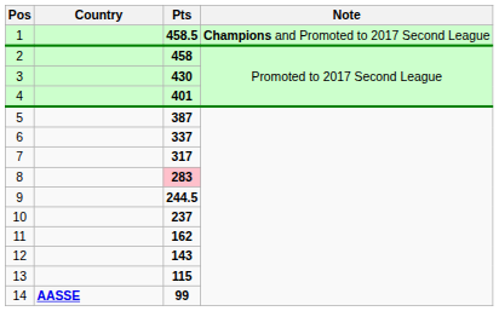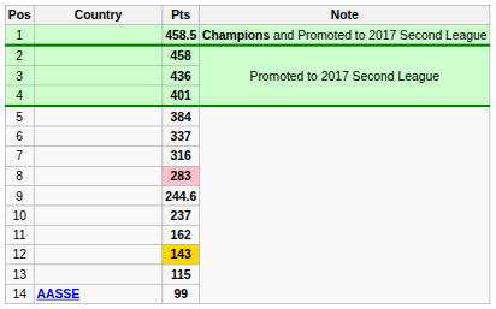3 | Pts: 430 -> 436
5 | Pts: 387 -> 384
7 | Pts: 317 -> 316
9 | Pts: 244.5 -> 244.6
12 | Pts: no background -> gold background
